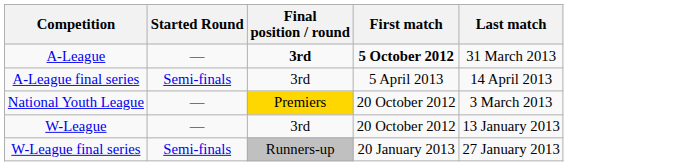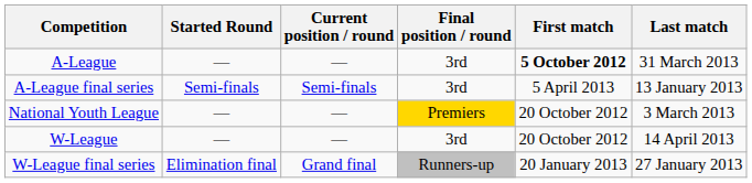+ column: Current position / round | — | Semi-finals | — | — | Grand final
A-League | Final position / round: bold -> normal
A-League final series | Last match: 14 April 2013 -> 13 January 2013
W-League | Last match: 13 January 2013 -> 14 April 2013
W-League final series | Started Round: Semi-finals -> Elimination final
